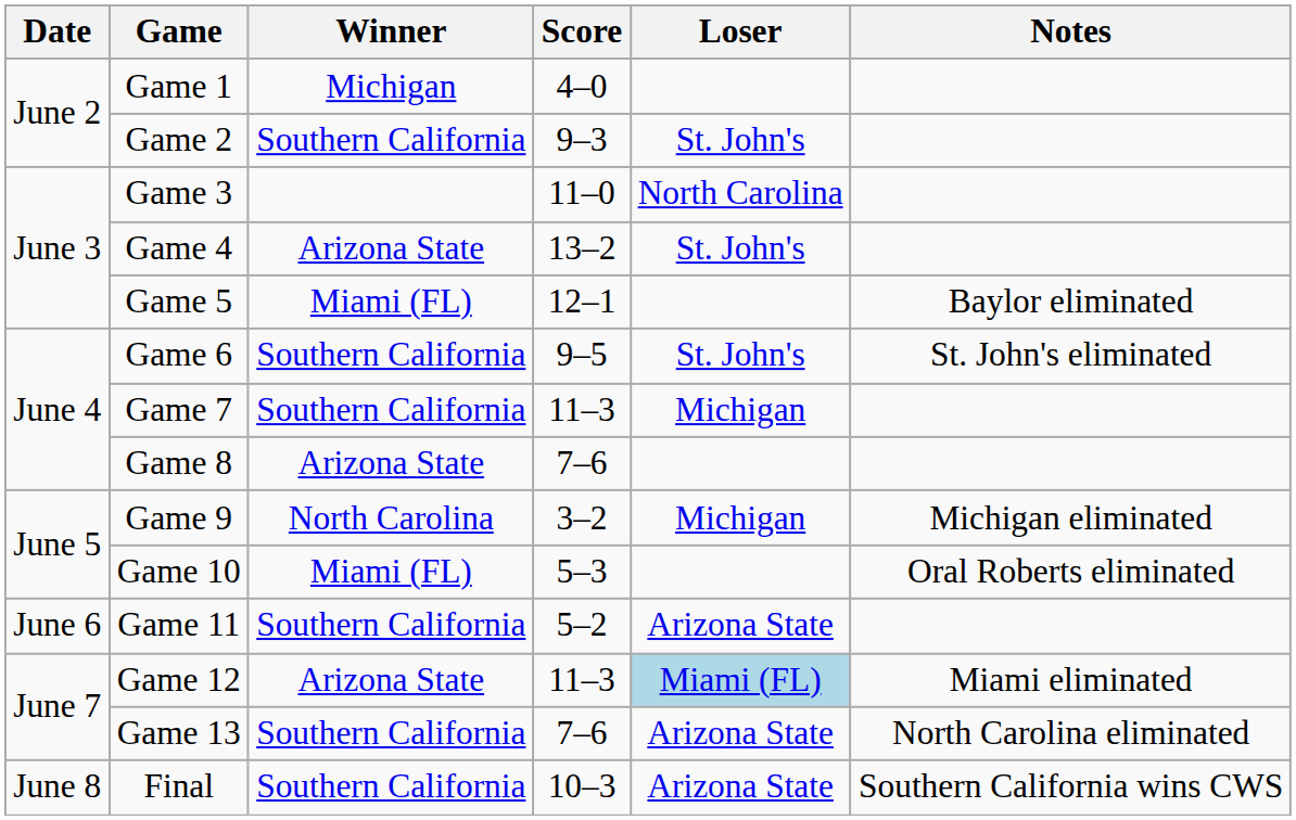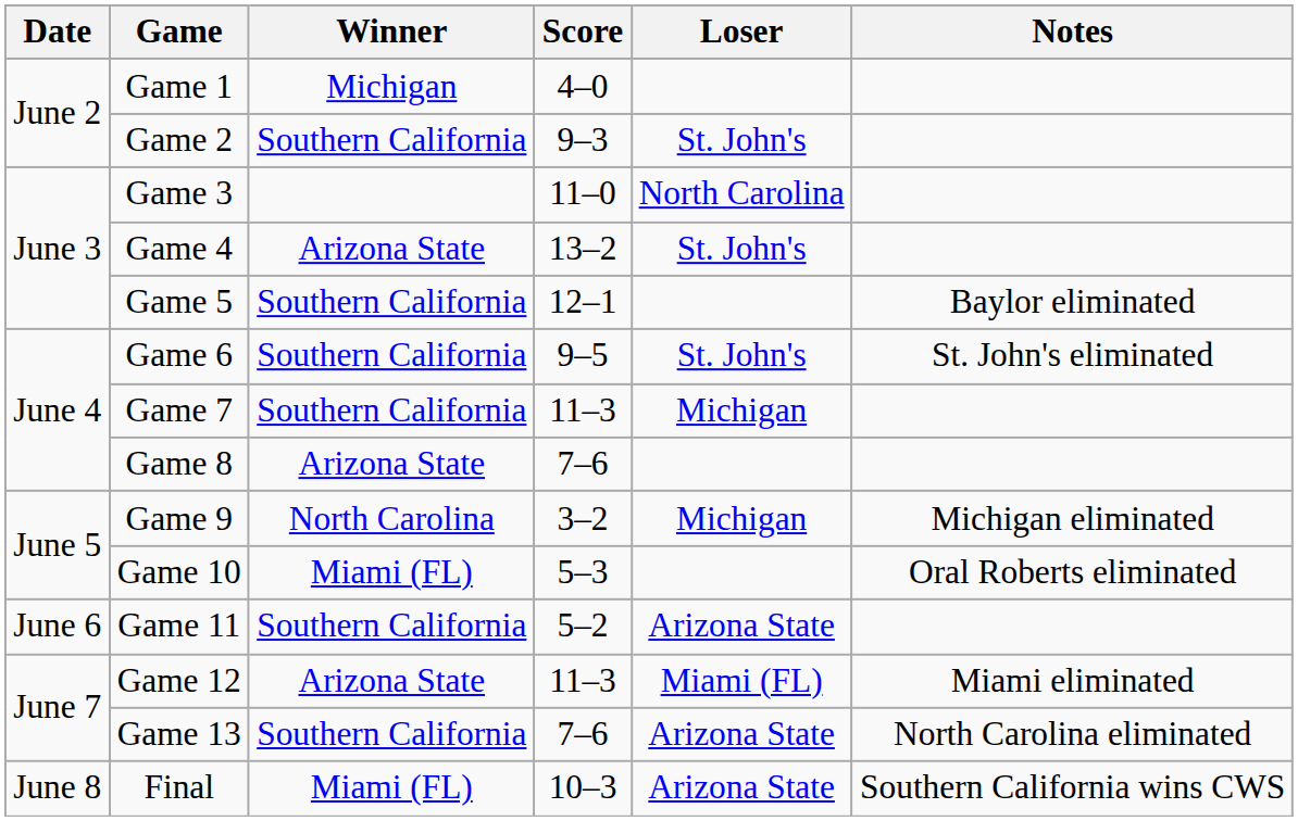Game 5 | Winner: Miami (FL) -> Southern California
Game 12 | Loser: lightblue background -> no background
Final | Winner: Southern California -> Miami (FL)
